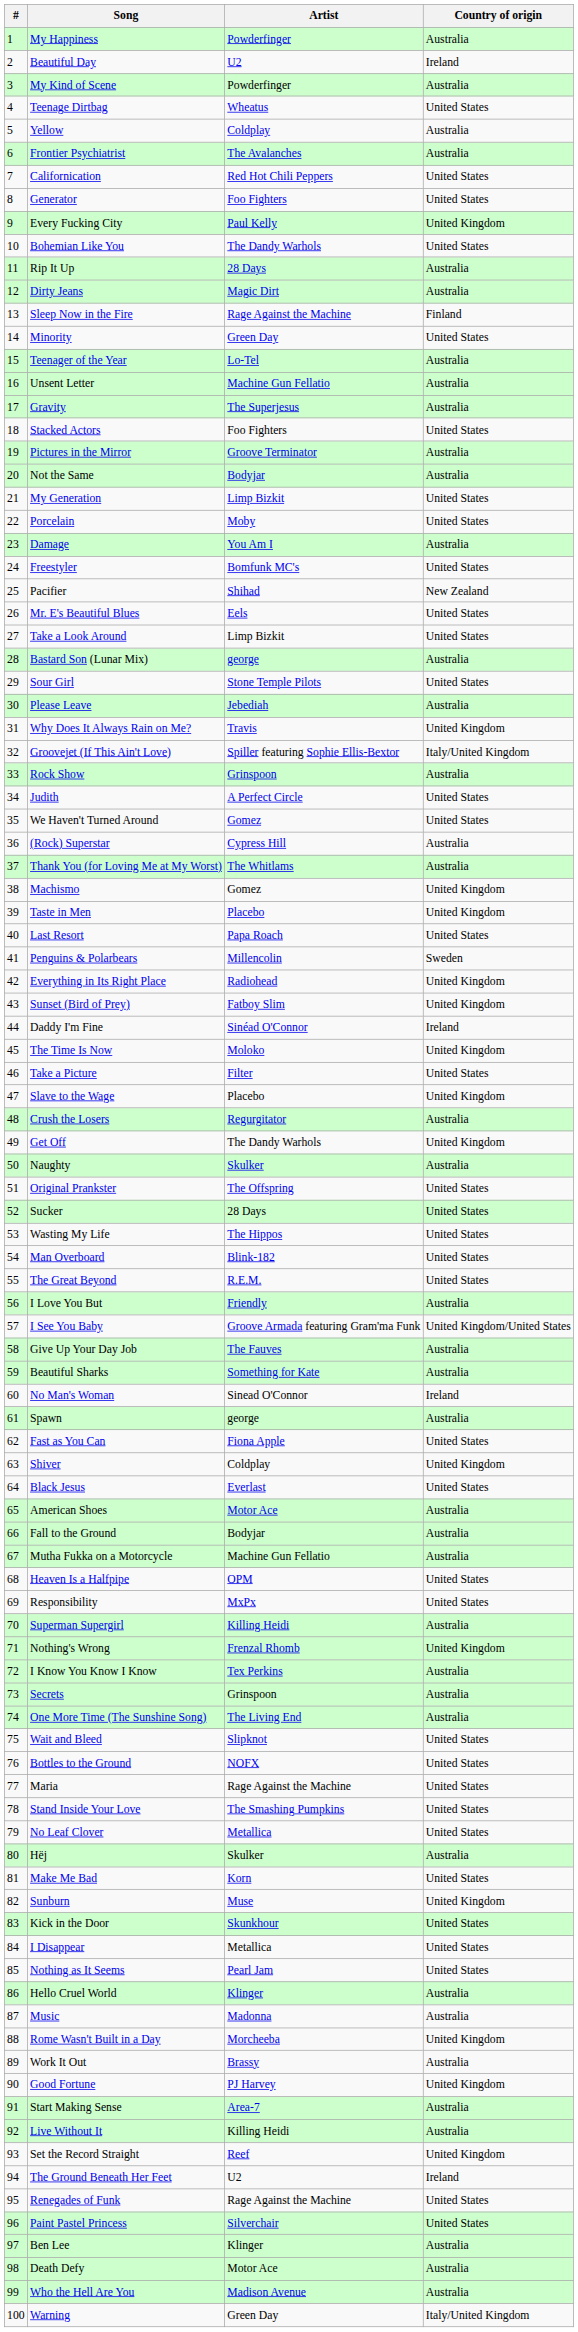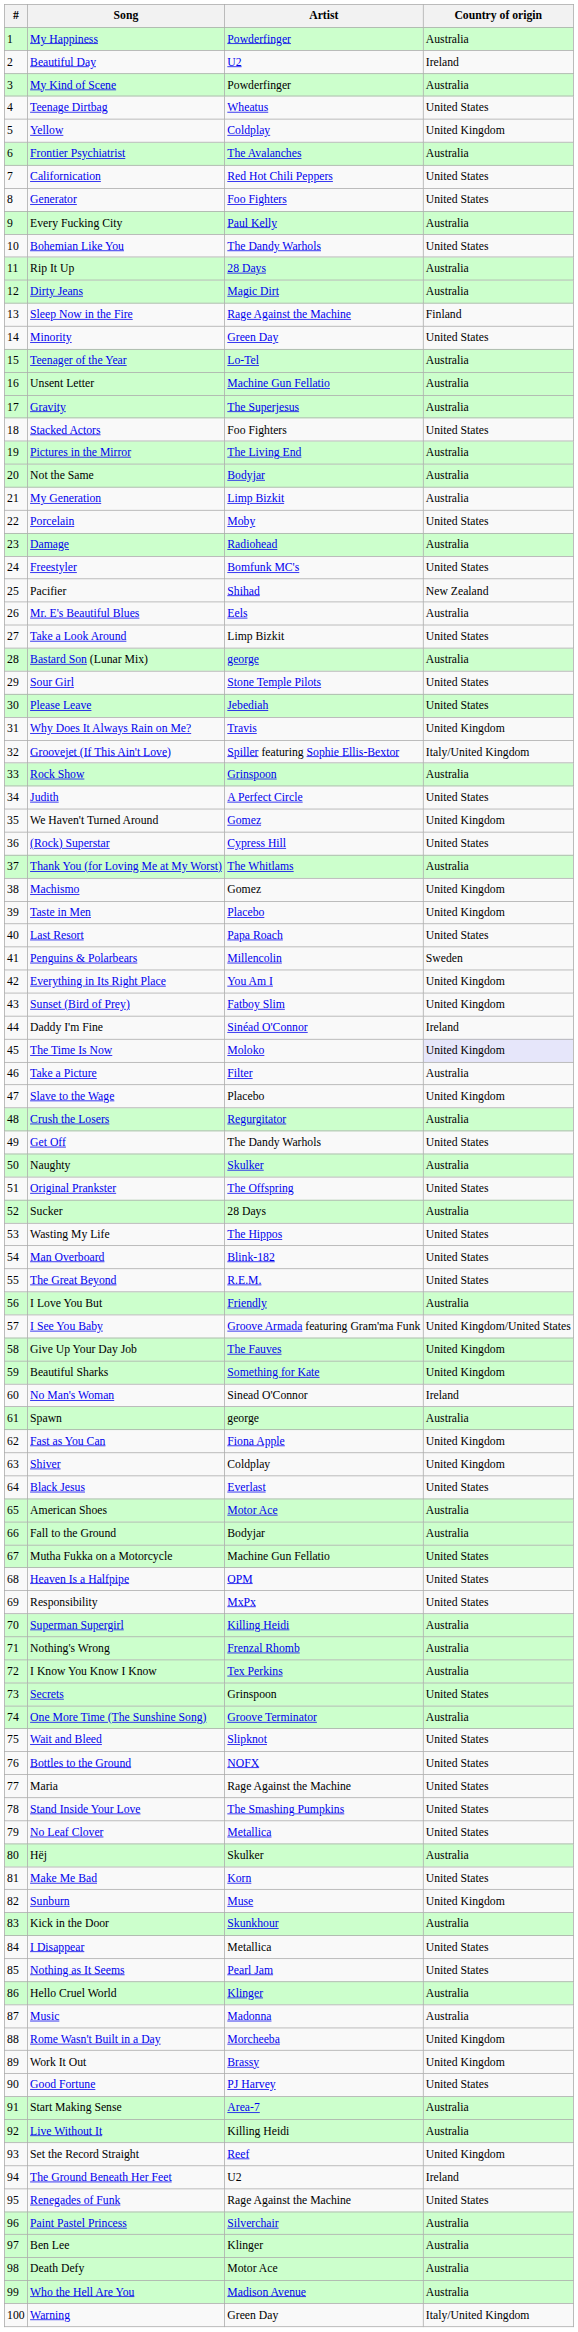Yellow | Country of origin: Australia -> United Kingdom
Every Fucking City | Country of origin: United Kingdom -> Australia
Pictures in the Mirror | Artist: Groove Terminator -> The Living End
My Generation | Country of origin: United States -> Australia
Damage | Artist: You Am I -> Radiohead
Mr. E's Beautiful Blues | Country of origin: United States -> Australia
Please Leave | Country of origin: Australia -> United States
We Haven't Turned Around | Country of origin: United States -> United Kingdom
(Rock) Superstar | Country of origin: Australia -> United States
Everything in Its Right Place | Artist: Radiohead -> You Am I
The Time Is Now | Country of origin: no background -> lavender background
Take a Picture | Country of origin: United States -> Australia
Get Off | Country of origin: United Kingdom -> United States
Sucker | Country of origin: United States -> Australia
Give Up Your Day Job | Country of origin: Australia -> United Kingdom
Beautiful Sharks | Country of origin: Australia -> United Kingdom
Fast as You Can | Country of origin: United States -> United Kingdom
Mutha Fukka on a Motorcycle | Country of origin: Australia -> United States
Nothing's Wrong | Country of origin: United Kingdom -> Australia
Secrets | Country of origin: Australia -> United States
One More Time (The Sunshine Song) | Artist: The Living End -> Groove Terminator
Kick in the Door | Country of origin: United States -> Australia
Work It Out | Country of origin: Australia -> United Kingdom
Good Fortune | Country of origin: United Kingdom -> United States
Paint Pastel Princess | Country of origin: United States -> Australia
